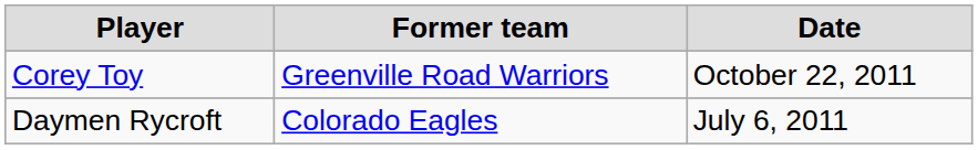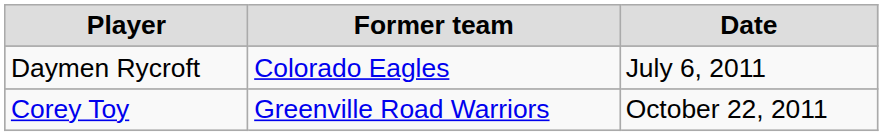rows swapped: Daymen Rycroft <-> Corey Toy
